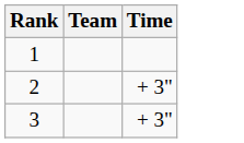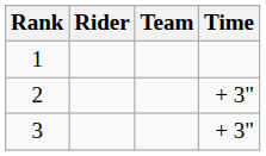+ column: Rider
